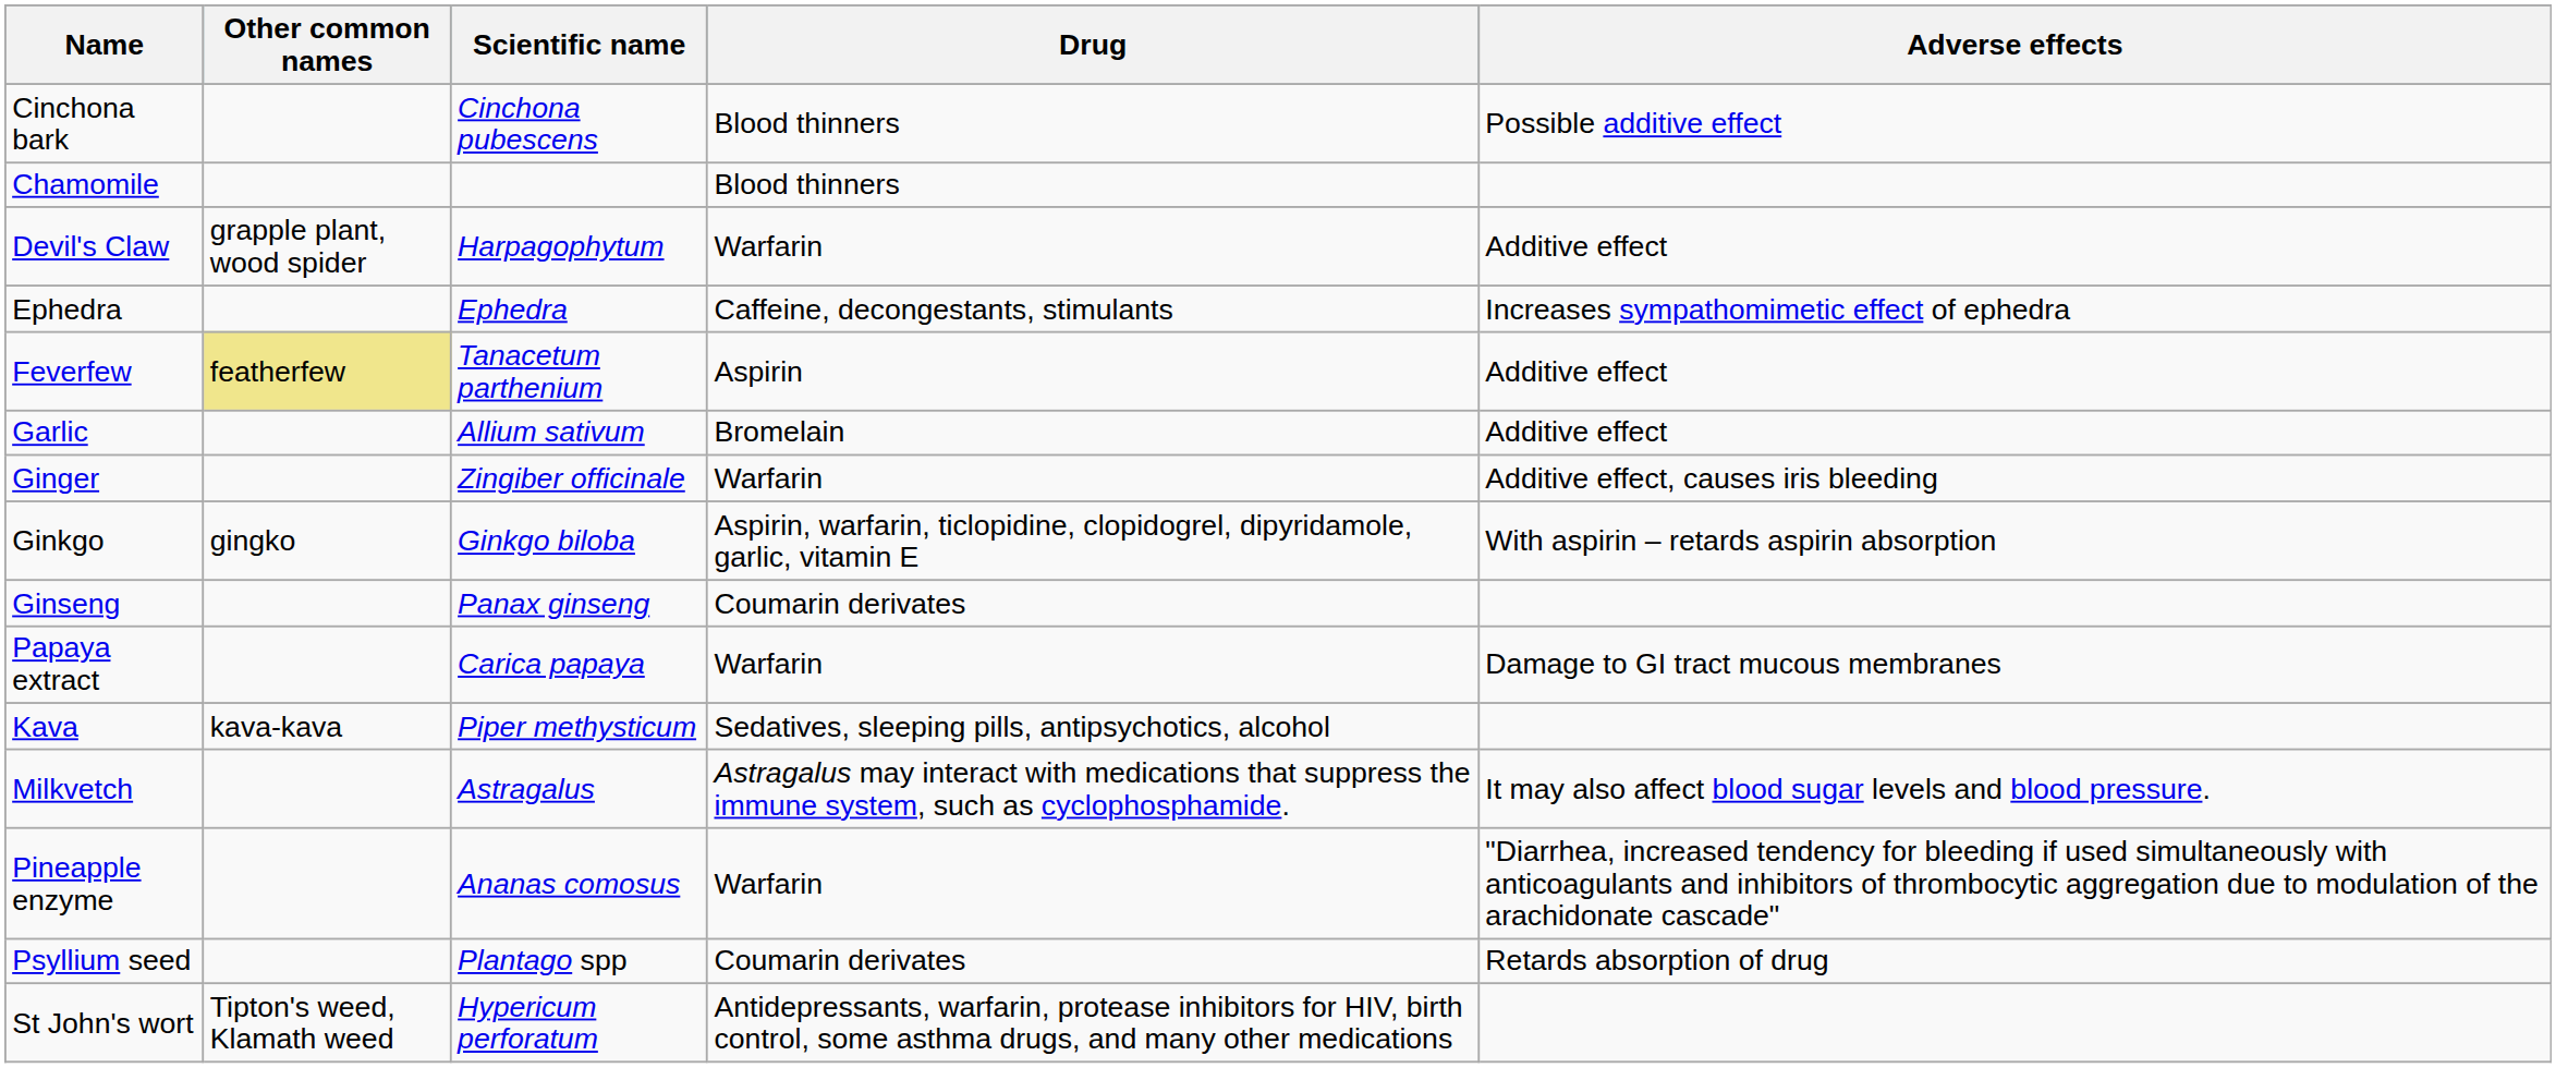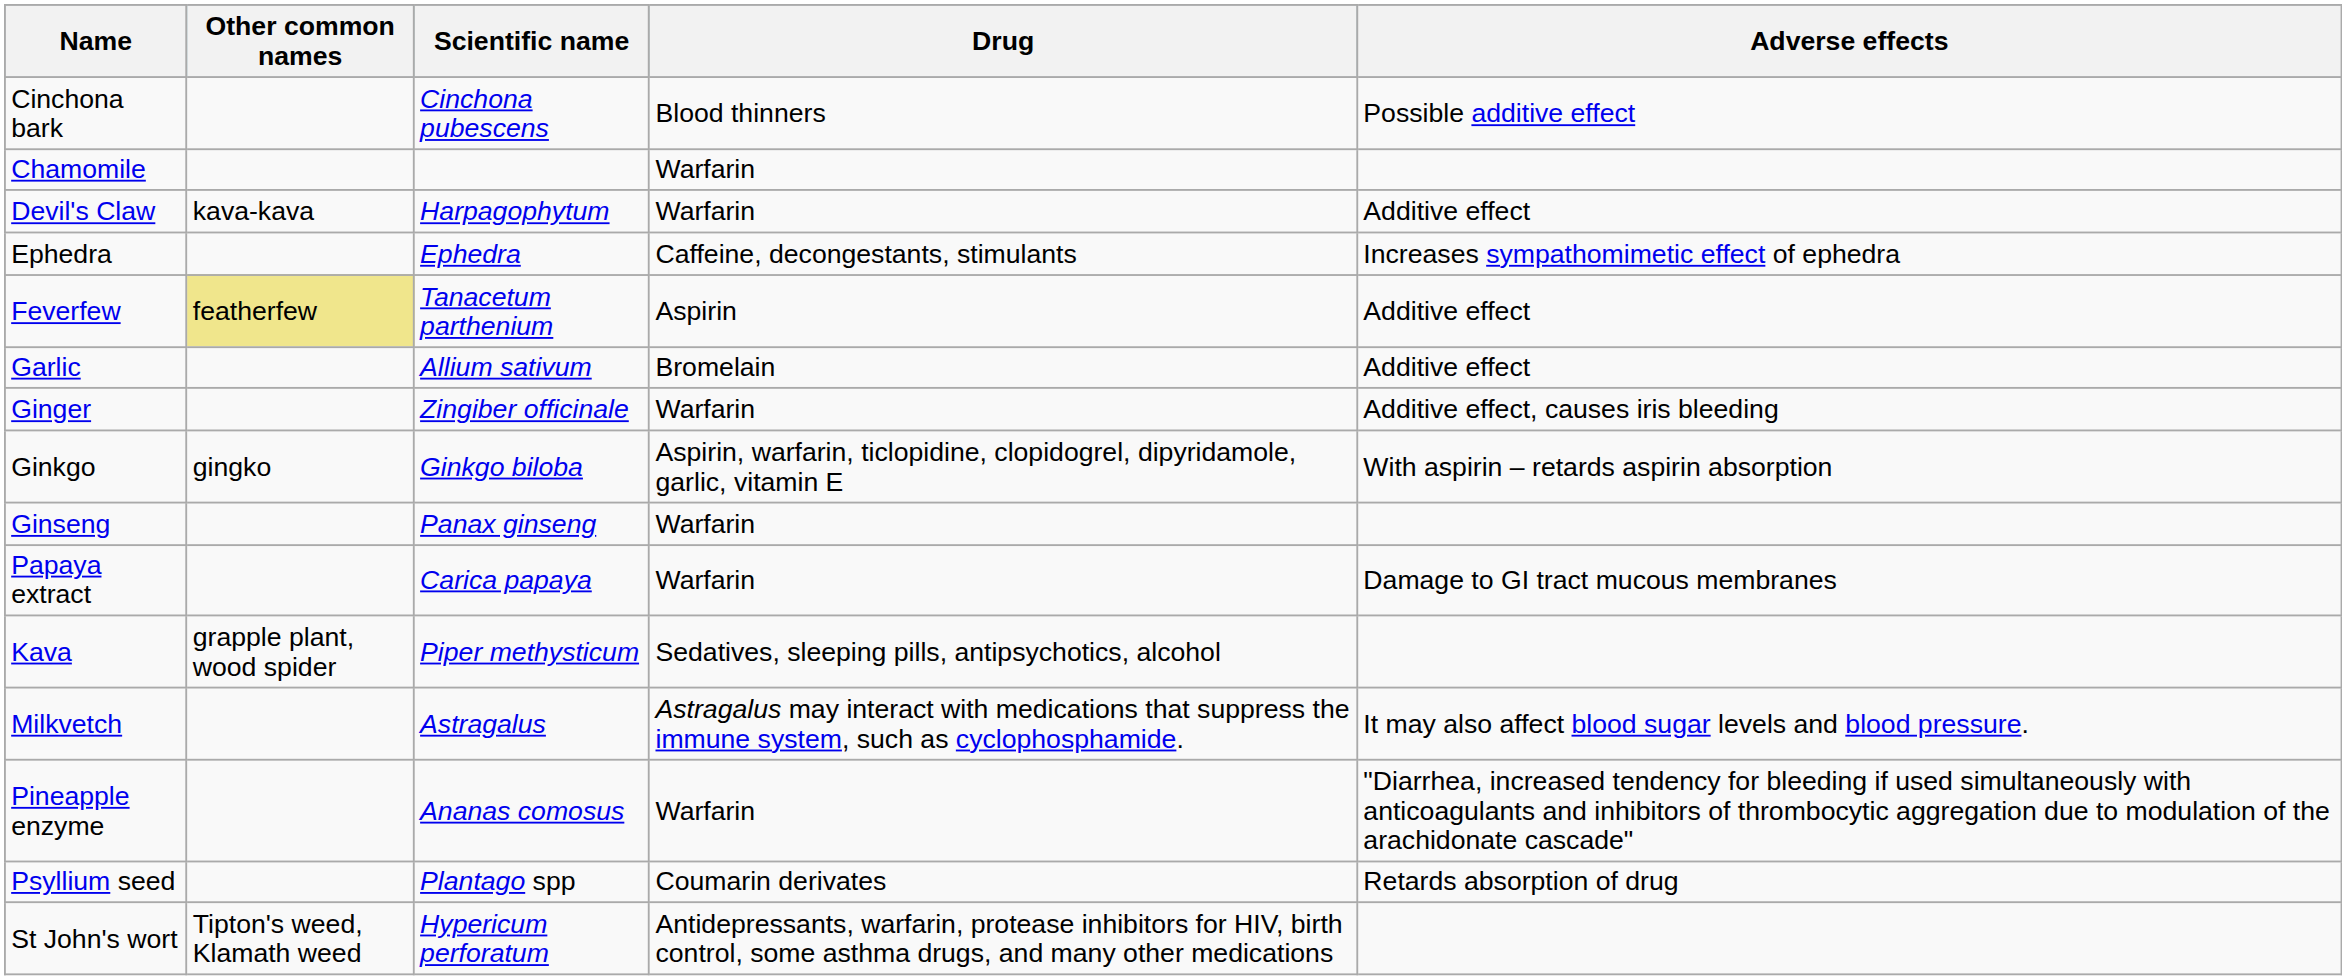Chamomile | Drug: Blood thinners -> Warfarin
Devil's Claw | Other common names: grapple plant, wood spider -> kava-kava
Ginseng | Drug: Coumarin derivates -> Warfarin
Kava | Other common names: kava-kava -> grapple plant, wood spider
